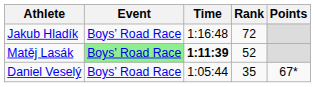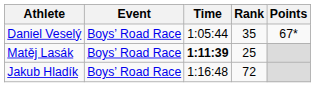rows swapped: Daniel Veselý <-> Jakub Hladík
Matěj Lasák | Event: lightgreen background -> no background
Matěj Lasák | Rank: 52 -> 25
